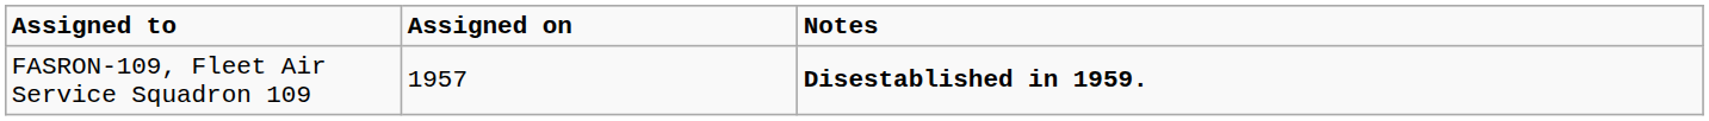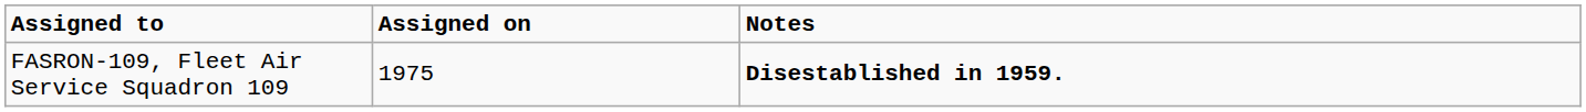FASRON-109, Fleet Air Service Squadron 109 | Assigned on: 1957 -> 1975
